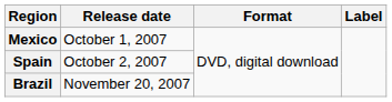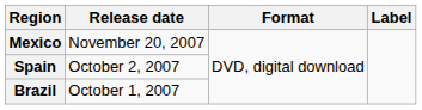Mexico | Release date: October 1, 2007 -> November 20, 2007
Brazil | Release date: November 20, 2007 -> October 1, 2007
